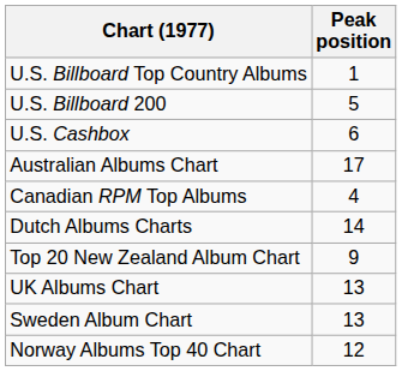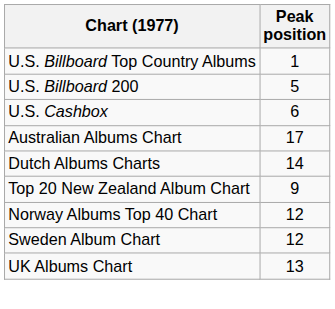- row: Canadian RPM Top Albums | 4
rows swapped: Norway Albums Top 40 Chart <-> UK Albums Chart
Sweden Album Chart | Peak position: 13 -> 12
